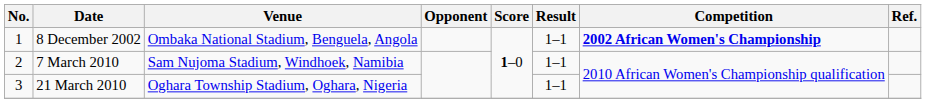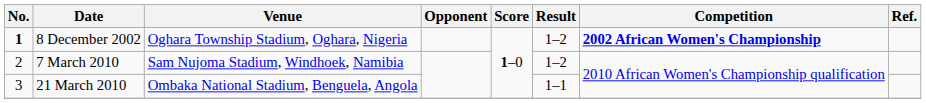8 December 2002 | No.: normal -> bold
8 December 2002 | Venue: Ombaka National Stadium, Benguela, Angola -> Oghara Township Stadium, Oghara, Nigeria
8 December 2002 | Result: 1–1 -> 1–2
7 March 2010 | Result: 1–1 -> 1–2
21 March 2010 | Venue: Oghara Township Stadium, Oghara, Nigeria -> Ombaka National Stadium, Benguela, Angola
